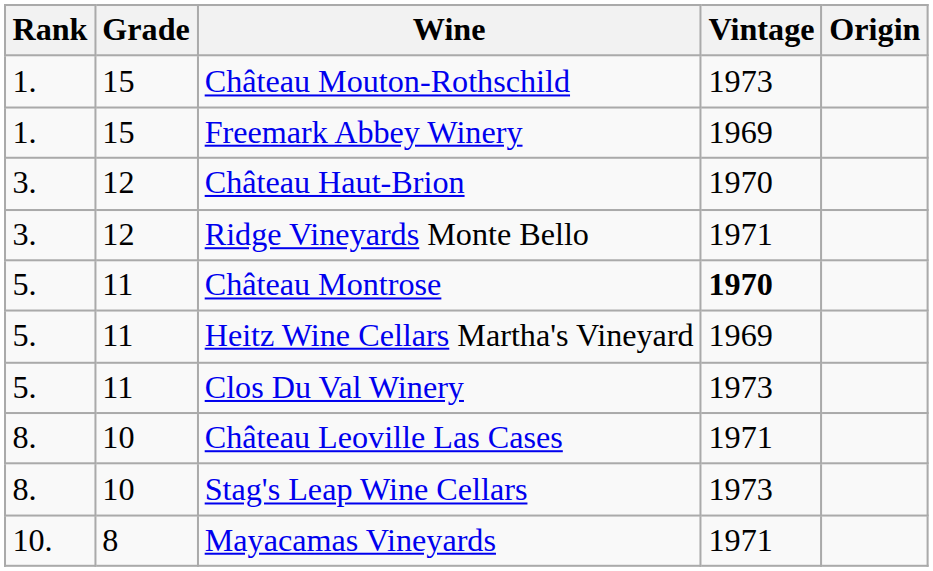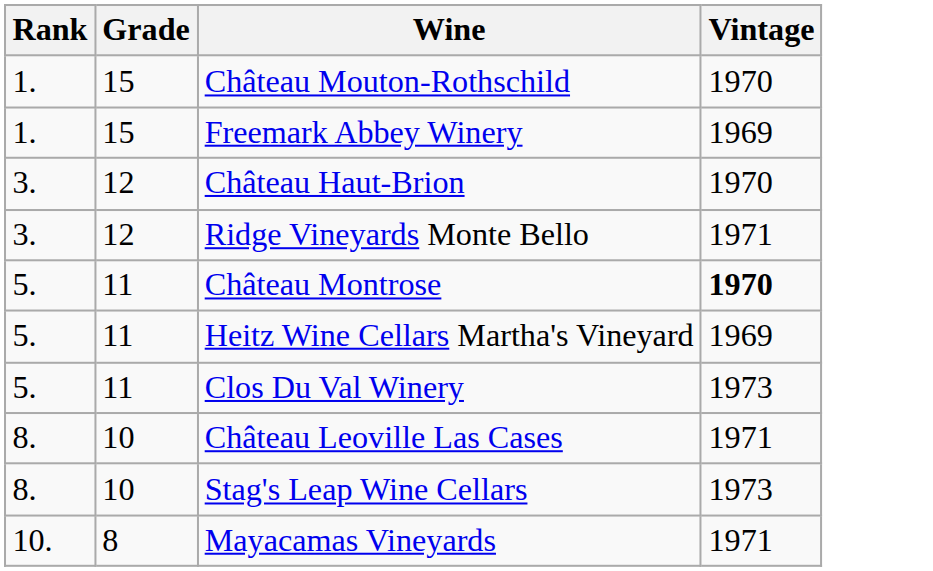- column: Origin
Château Mouton-Rothschild | Vintage: 1973 -> 1970
